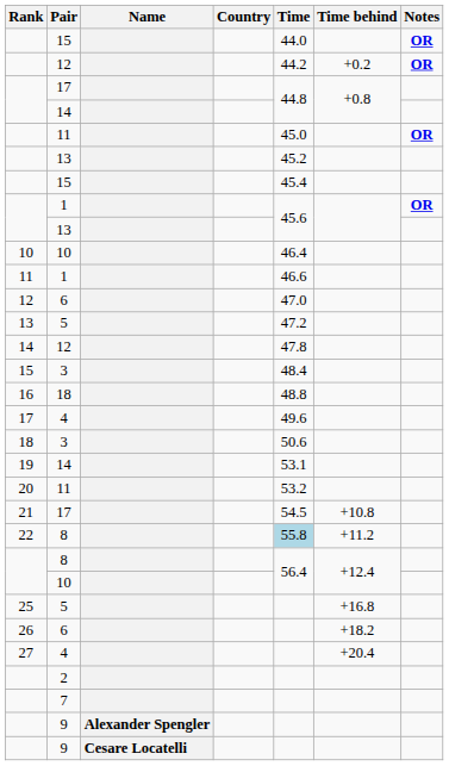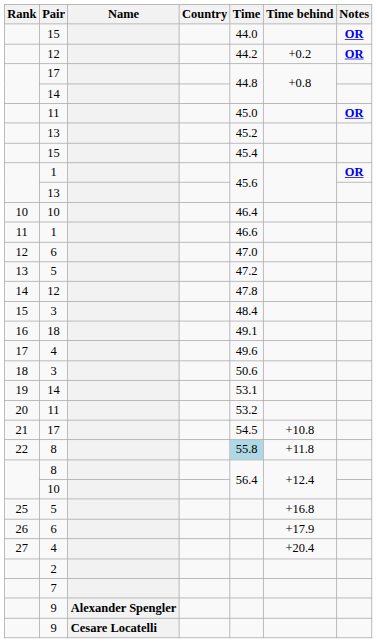16 | Time: 48.8 -> 49.1
22 | Time behind: +11.2 -> +11.8
26 | Time behind: +18.2 -> +17.9
